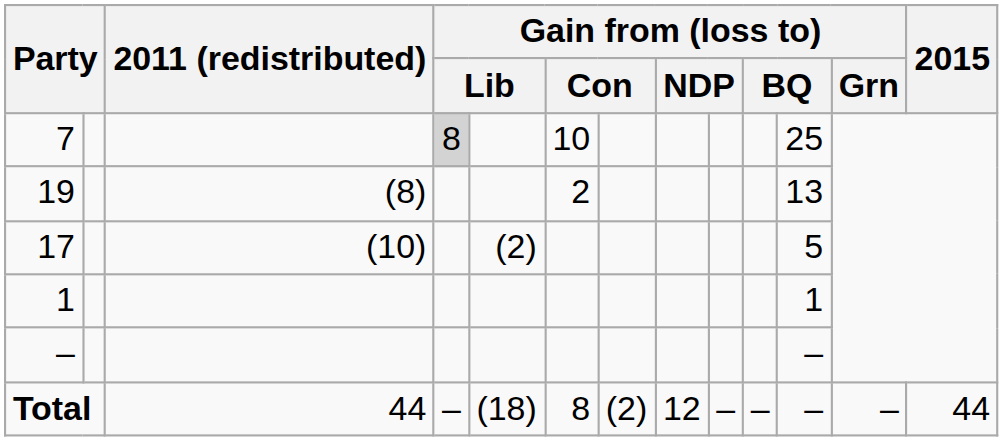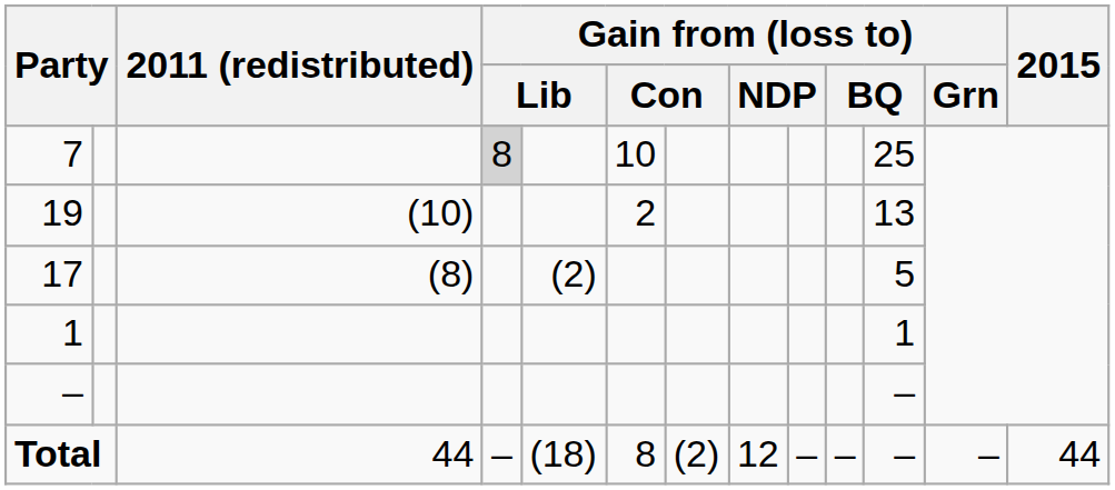19 | 2011 (redistributed): (8) -> (10)
17 | 2011 (redistributed): (10) -> (8)
